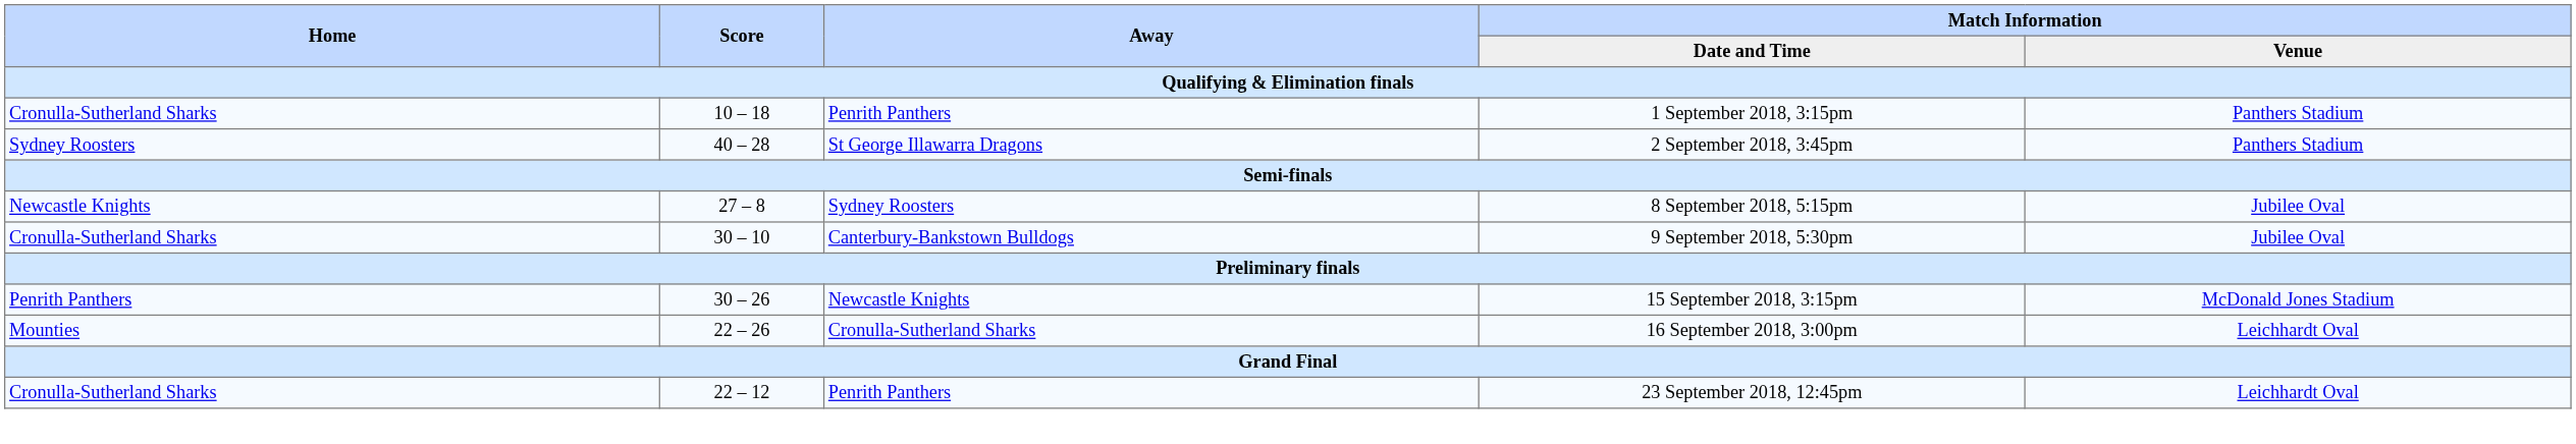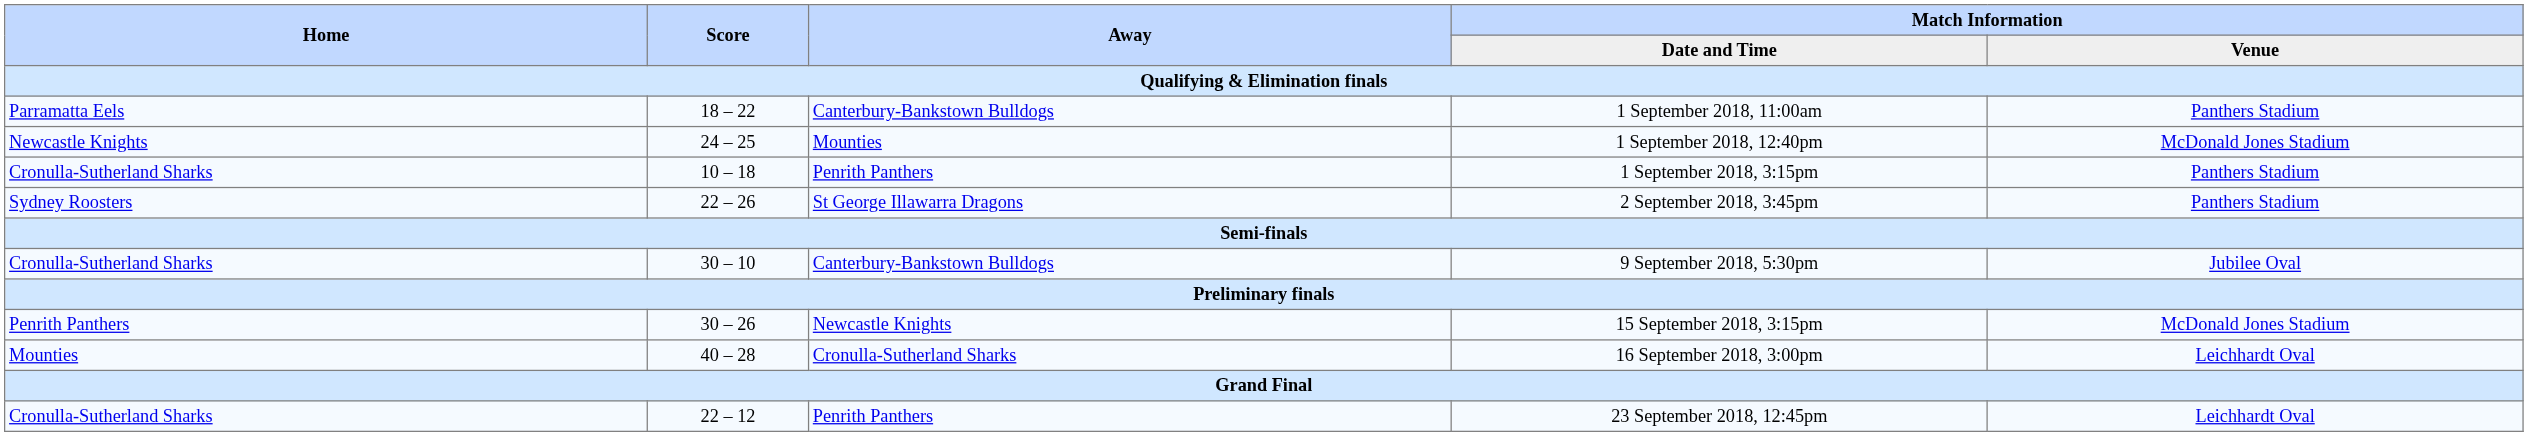+ row: Parramatta Eels | 18 – 22 | Canterbury-Bankstown Bulldogs | 1 September 2018, 11:00am | Panthers Stadium
+ row: Newcastle Knights | 24 – 25 | Mounties | 1 September 2018, 12:40pm | McDonald Jones Stadium
2 September 2018, 3:45pm | Score: 40 – 28 -> 22 – 26
- row: Newcastle Knights | 27 – 8 | Sydney Roosters | 8 September 2018, 5:15pm | Jubilee Oval
16 September 2018, 3:00pm | Score: 22 – 26 -> 40 – 28
